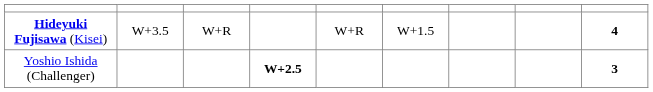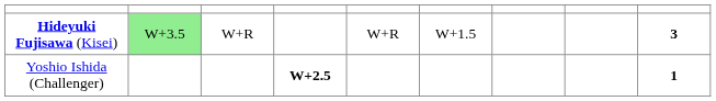Hideyuki Fujisawa (Kisei) | column 2: no background -> lightgreen background
Hideyuki Fujisawa (Kisei) | column 9: 4 -> 3
Yoshio Ishida (Challenger) | column 9: 3 -> 1
